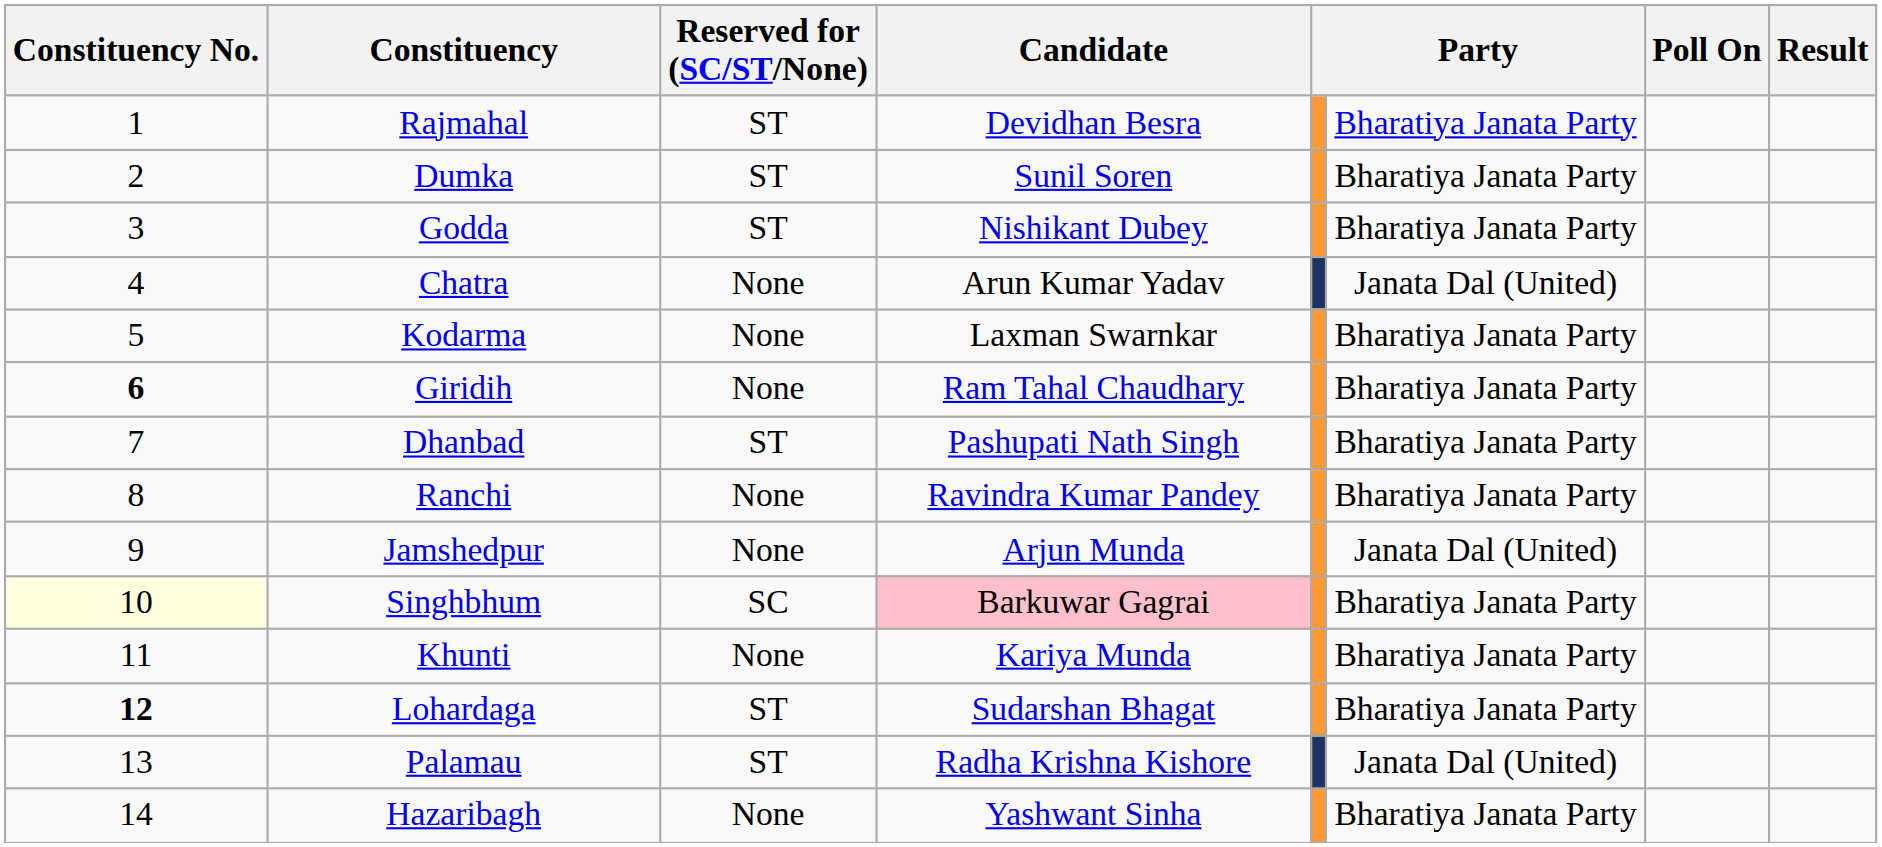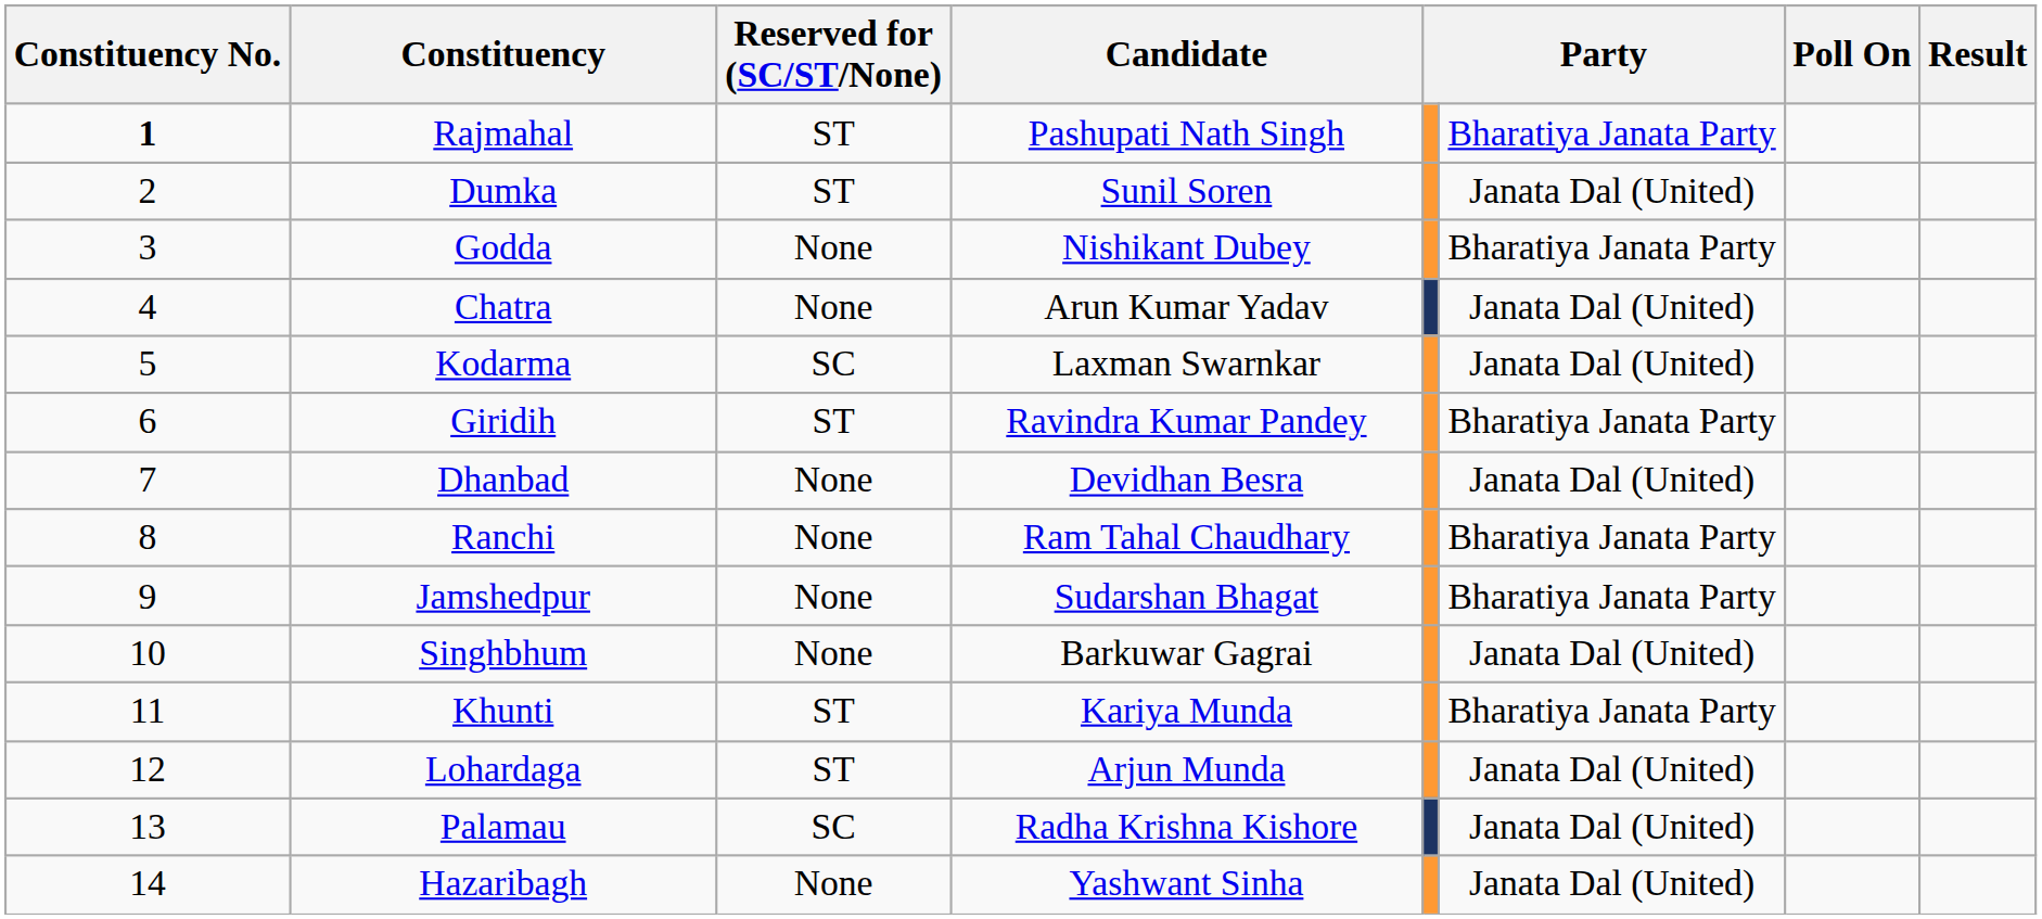Rajmahal | Constituency No.: normal -> bold
Rajmahal | Candidate: Devidhan Besra -> Pashupati Nath Singh
Dumka | column 6: Bharatiya Janata Party -> Janata Dal (United)
Godda | Reserved for (SC/ST/None): ST -> None
Kodarma | Reserved for (SC/ST/None): None -> SC
Kodarma | column 6: Bharatiya Janata Party -> Janata Dal (United)
Giridih | Constituency No.: bold -> normal
Giridih | Reserved for (SC/ST/None): None -> ST
Giridih | Candidate: Ram Tahal Chaudhary -> Ravindra Kumar Pandey
Dhanbad | Reserved for (SC/ST/None): ST -> None
Dhanbad | Candidate: Pashupati Nath Singh -> Devidhan Besra
Dhanbad | column 6: Bharatiya Janata Party -> Janata Dal (United)
Ranchi | Candidate: Ravindra Kumar Pandey -> Ram Tahal Chaudhary
Jamshedpur | Candidate: Arjun Munda -> Sudarshan Bhagat
Jamshedpur | column 6: Janata Dal (United) -> Bharatiya Janata Party
Singhbhum | Constituency No.: lightyellow background -> no background
Singhbhum | Reserved for (SC/ST/None): SC -> None
Singhbhum | Candidate: pink background -> no background
Singhbhum | column 6: Bharatiya Janata Party -> Janata Dal (United)
Khunti | Reserved for (SC/ST/None): None -> ST
Lohardaga | Constituency No.: bold -> normal
Lohardaga | Candidate: Sudarshan Bhagat -> Arjun Munda
Lohardaga | column 6: Bharatiya Janata Party -> Janata Dal (United)
Palamau | Reserved for (SC/ST/None): ST -> SC
Hazaribagh | column 6: Bharatiya Janata Party -> Janata Dal (United)
